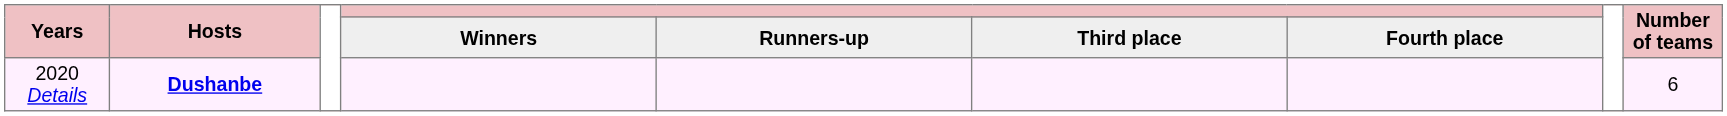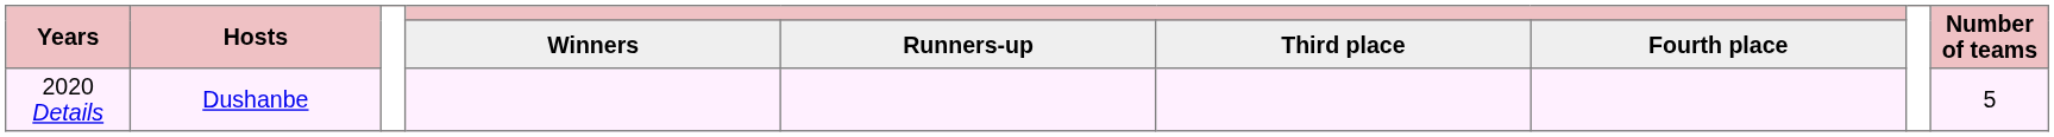2020 Details | Hosts: bold -> normal
2020 Details | Number of teams: 6 -> 5
